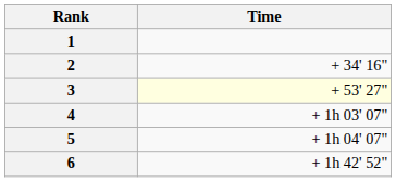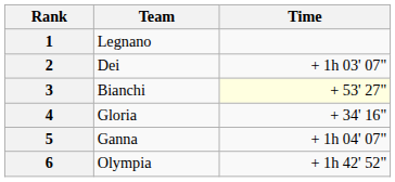+ column: Team | Legnano | Dei | Bianchi | Gloria | Ganna | Olympia
2 | Time: + 34' 16" -> + 1h 03' 07"
4 | Time: + 1h 03' 07" -> + 34' 16"
